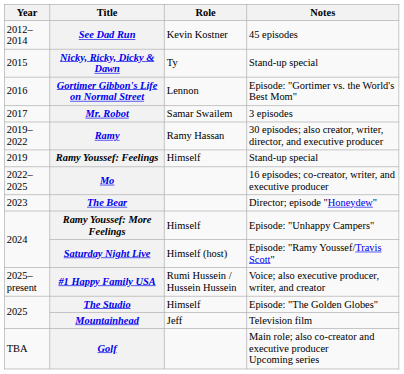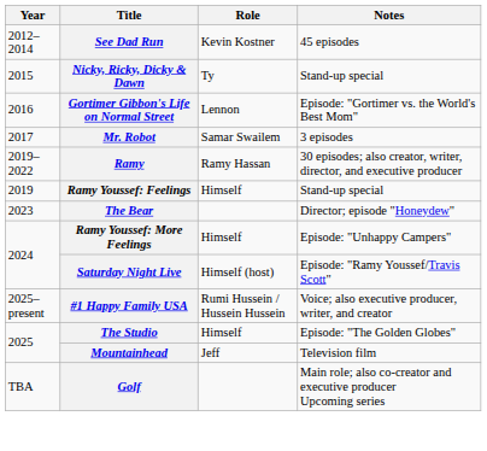- row: 2022–2025 | Mo | 16 episodes; co-creator, writer, and executive producer
